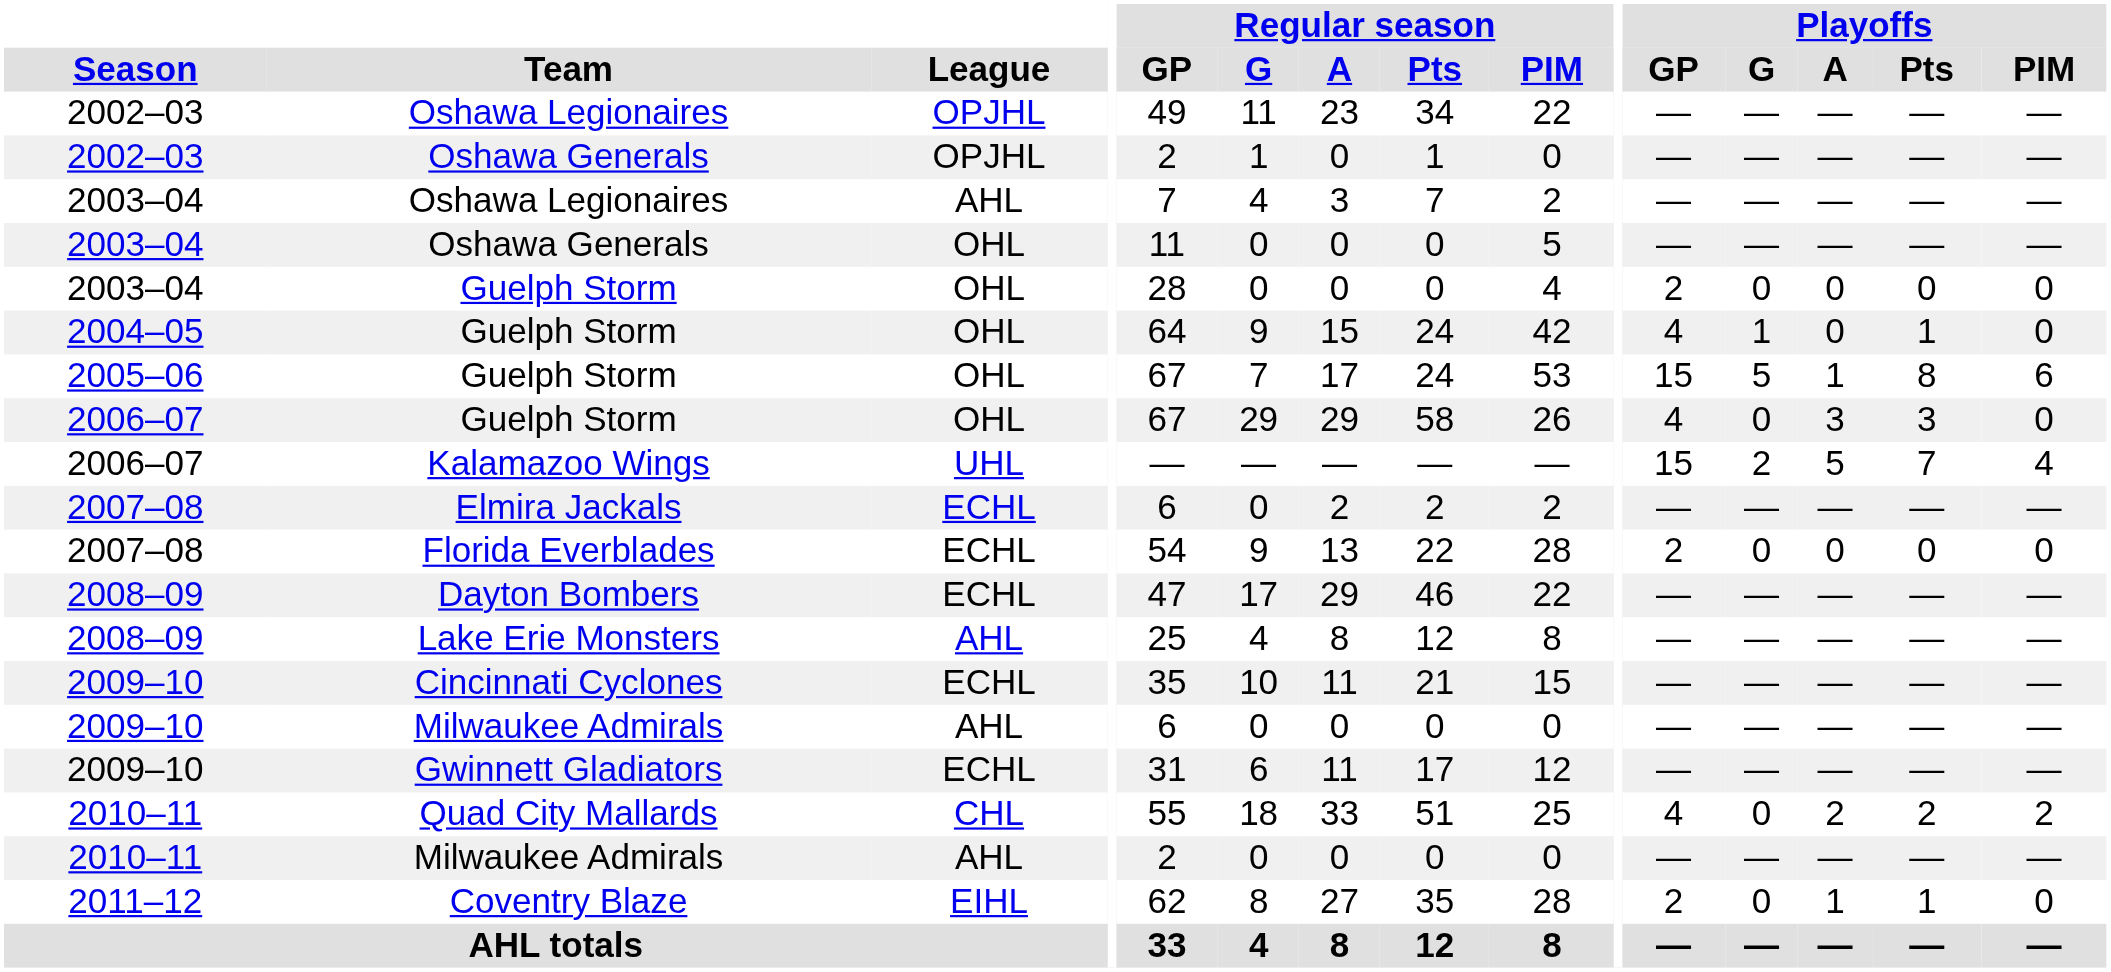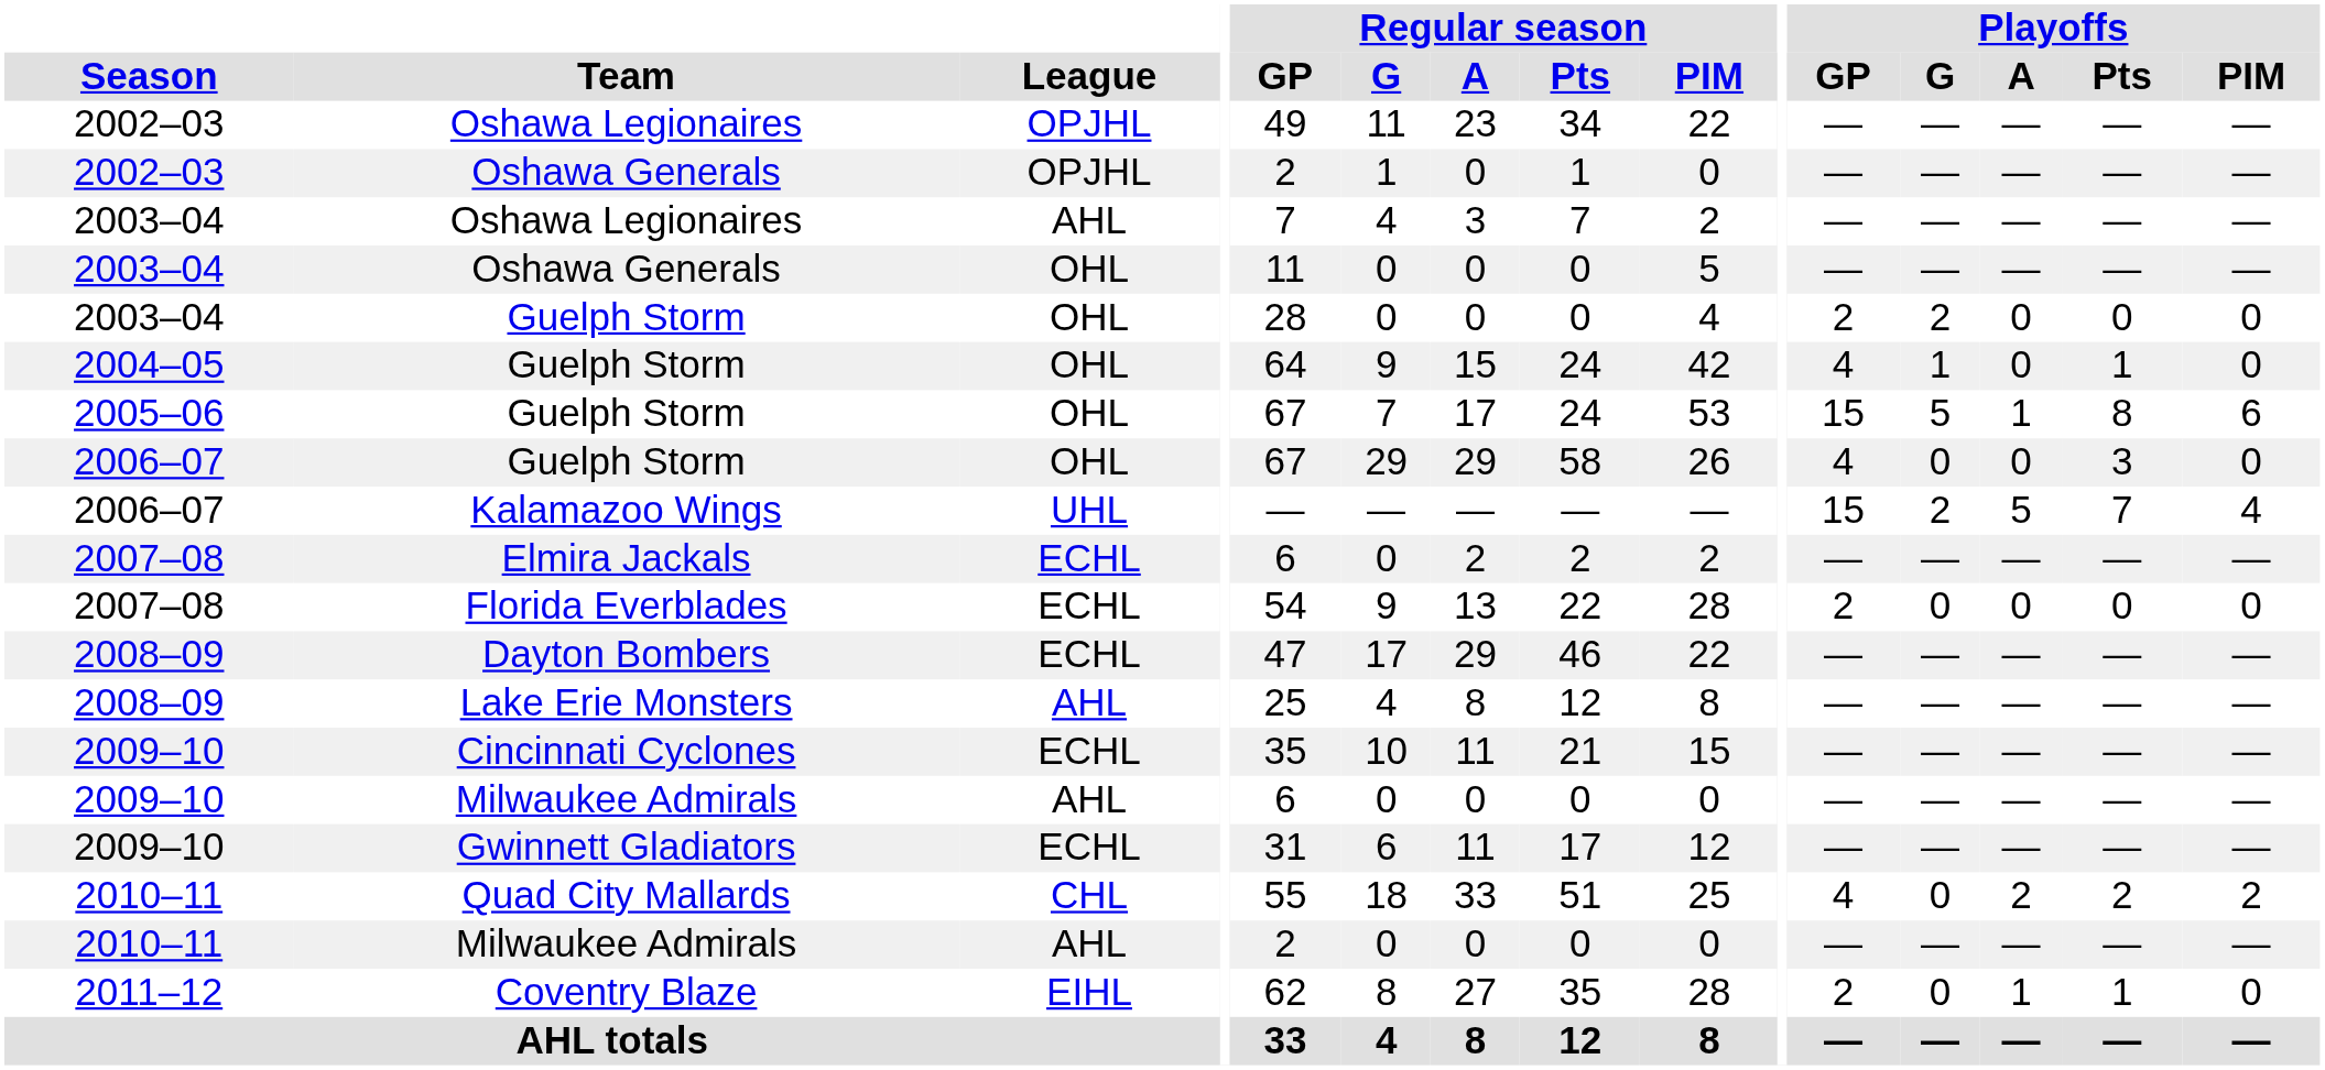2003–04 / Guelph Storm | Playoffs / G: 0 -> 2
2006–07 / Guelph Storm | Playoffs / A: 3 -> 0
